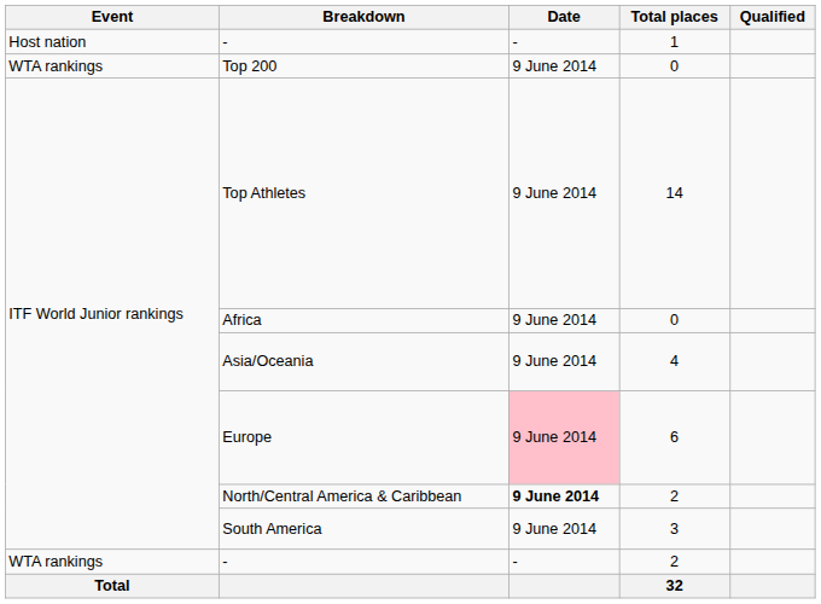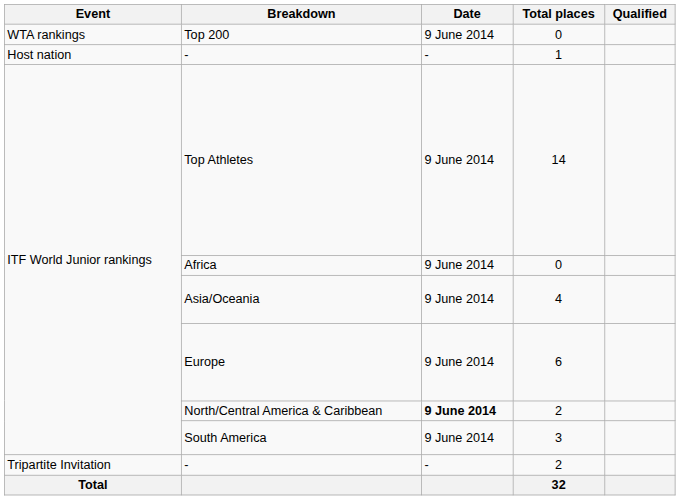rows swapped: - / 1 <-> Top 200
Europe | Date: pink background -> no background
- / 2 | Event: WTA rankings -> Tripartite Invitation
